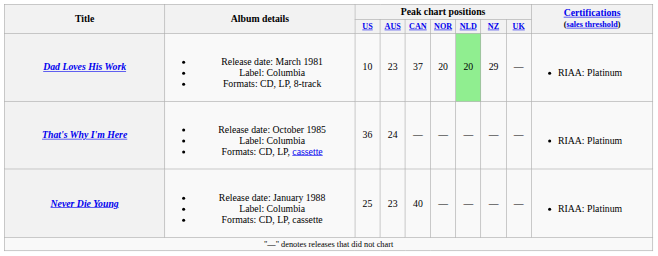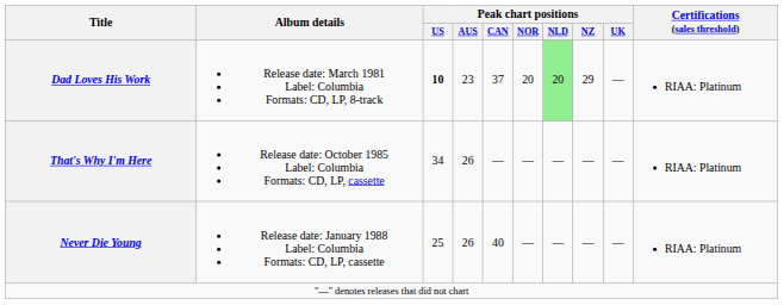Dad Loves His Work | Peak chart positions / US: normal -> bold
That's Why I'm Here | Peak chart positions / US: 36 -> 34
That's Why I'm Here | Peak chart positions / AUS: 24 -> 26
Never Die Young | Peak chart positions / AUS: 23 -> 26
